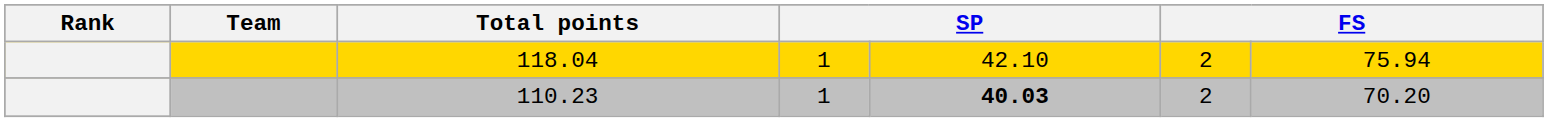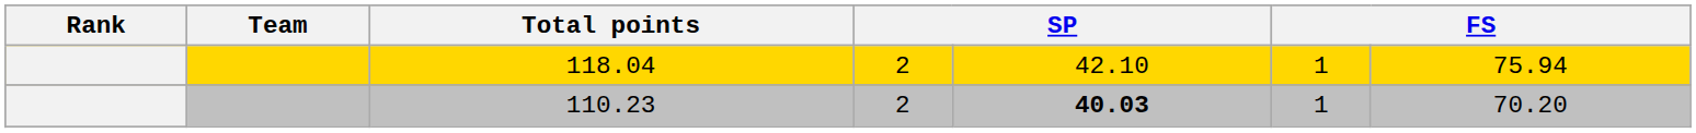118.04 | column 4: 1 -> 2
118.04 | column 6: 2 -> 1
110.23 | column 4: 1 -> 2
110.23 | column 6: 2 -> 1
